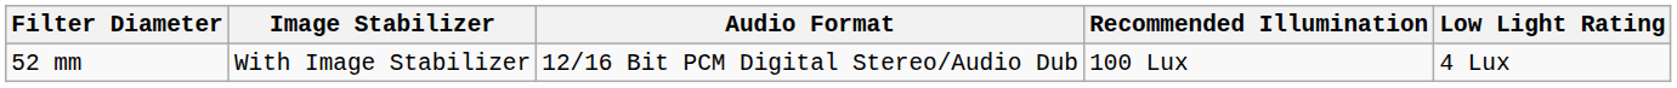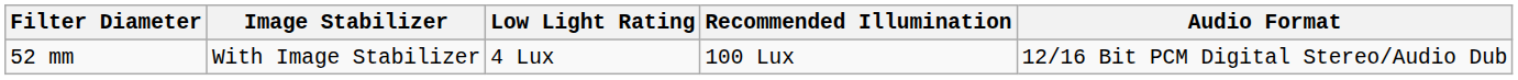columns swapped: Low Light Rating <-> Audio Format
